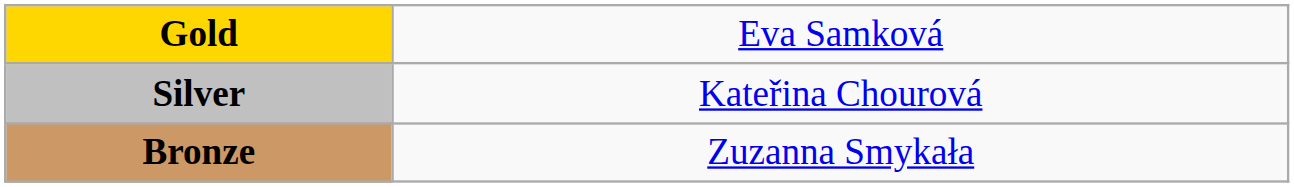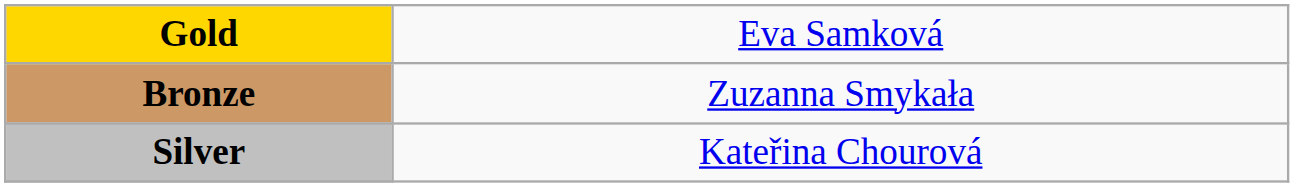rows swapped: Silver <-> Bronze
